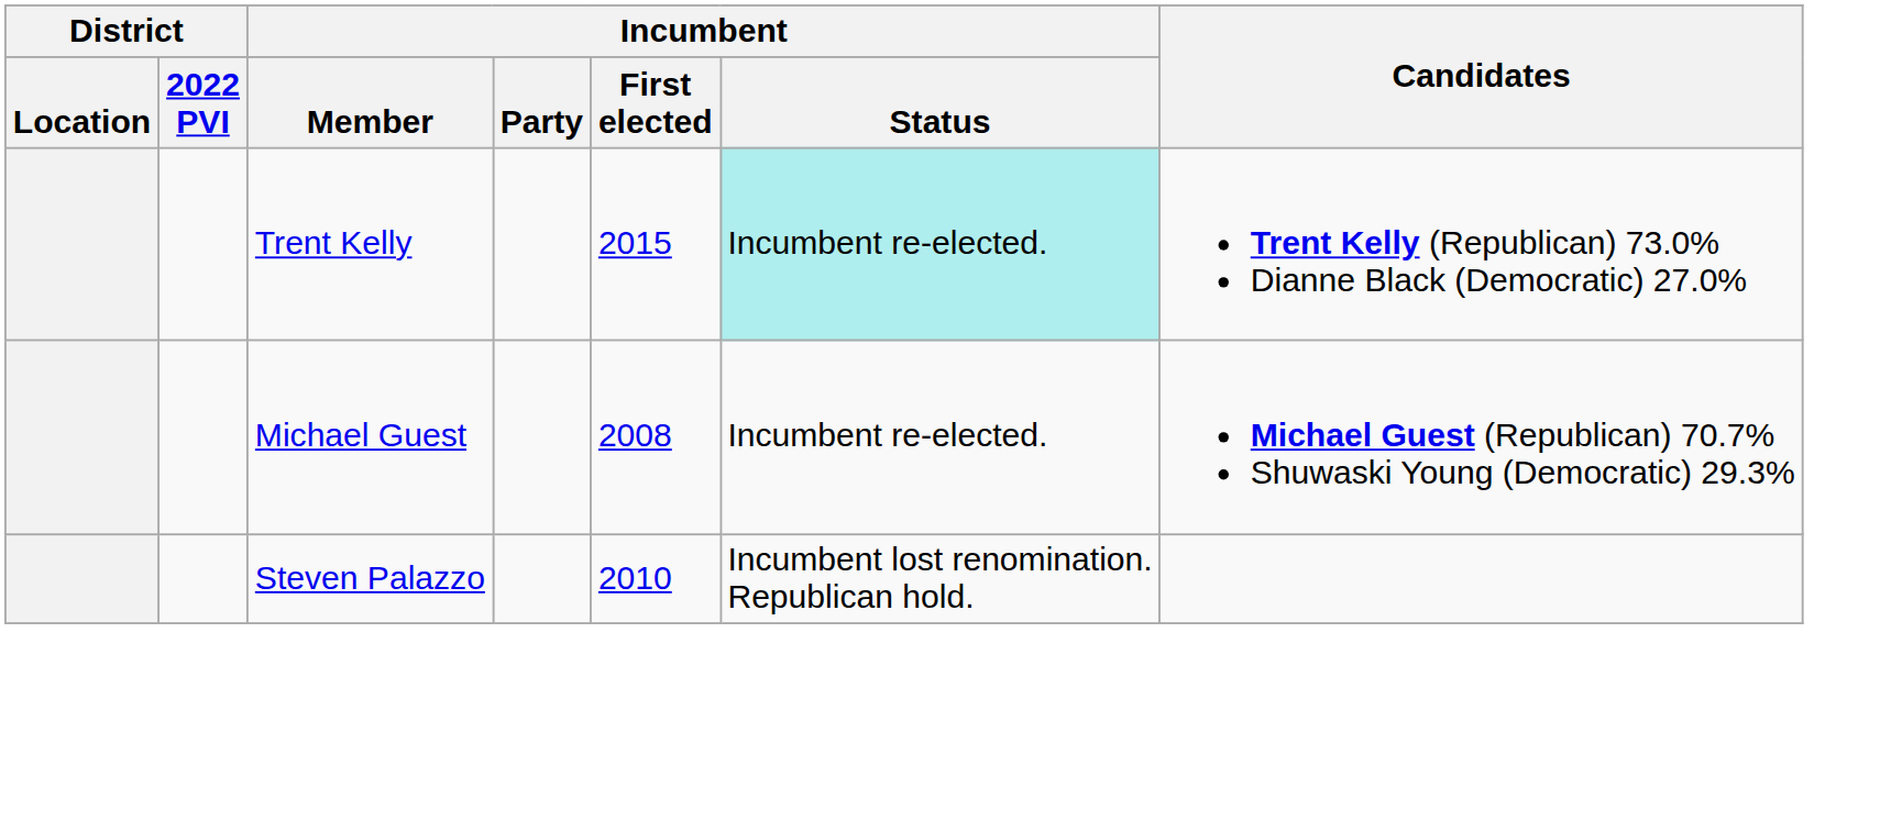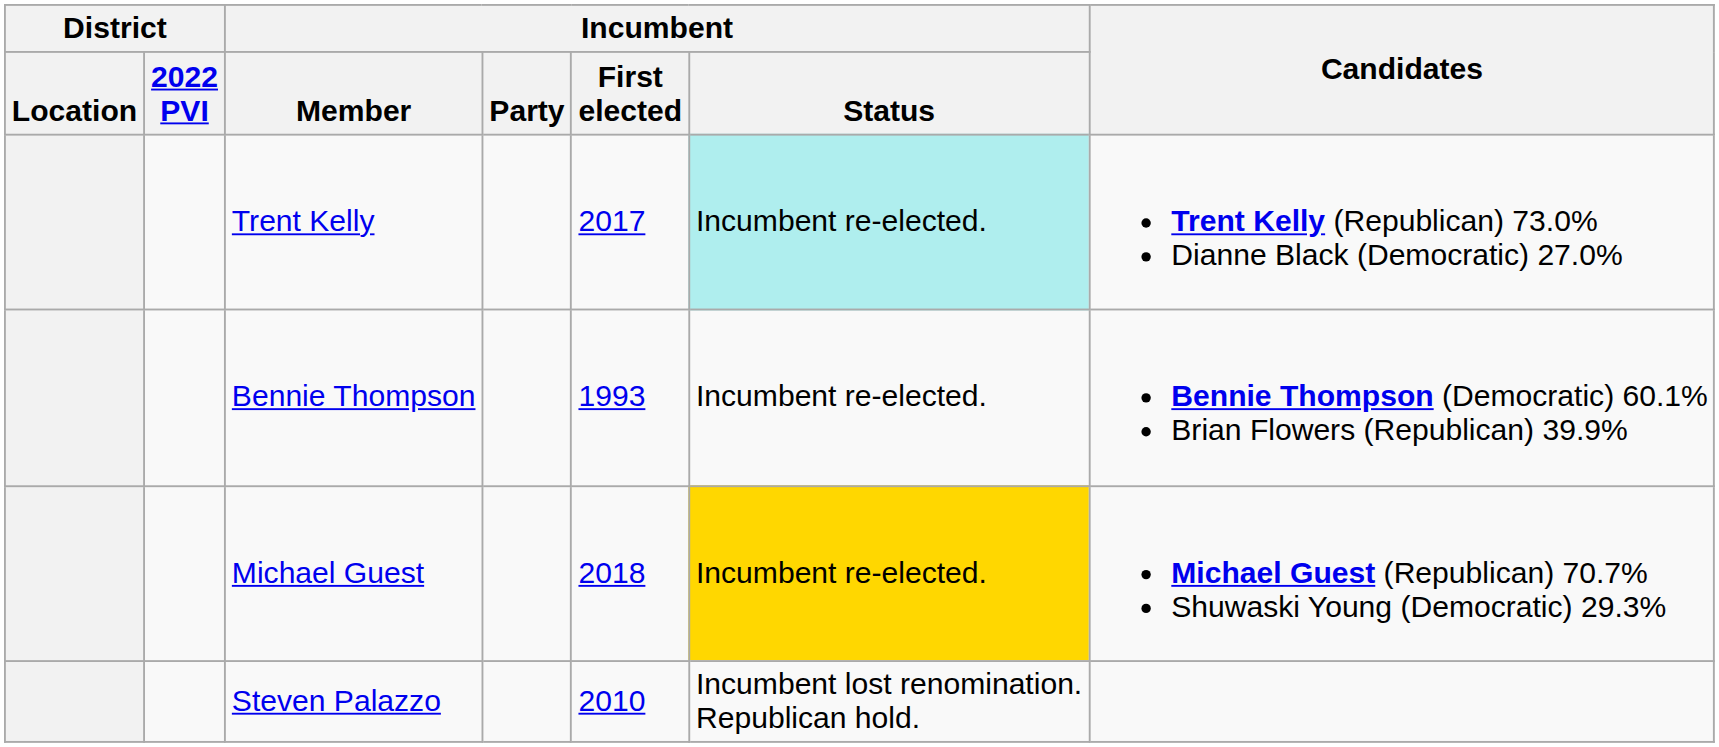Trent Kelly | Incumbent / First elected: 2015 -> 2017
+ row: Bennie Thompson | 1993 | Incumbent re-elected. | Bennie Thompson (Democratic) 60.1% Brian Flowers (Republican) 39.9%
Michael Guest | Incumbent / First elected: 2008 -> 2018
Michael Guest | Incumbent / Status: no background -> gold background
